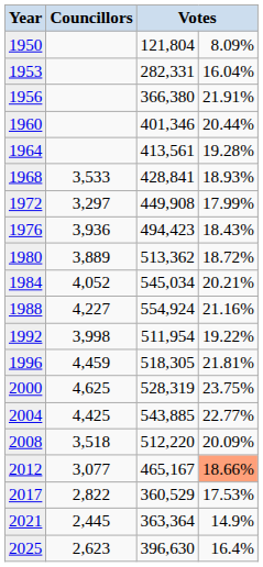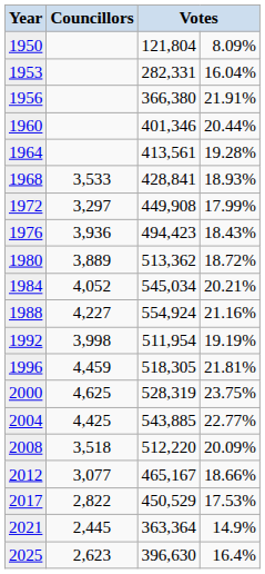1992 | column 4: 19.22% -> 19.19%
2012 | column 4: lightsalmon background -> no background
2017 | column 3: 360,529 -> 450,529
